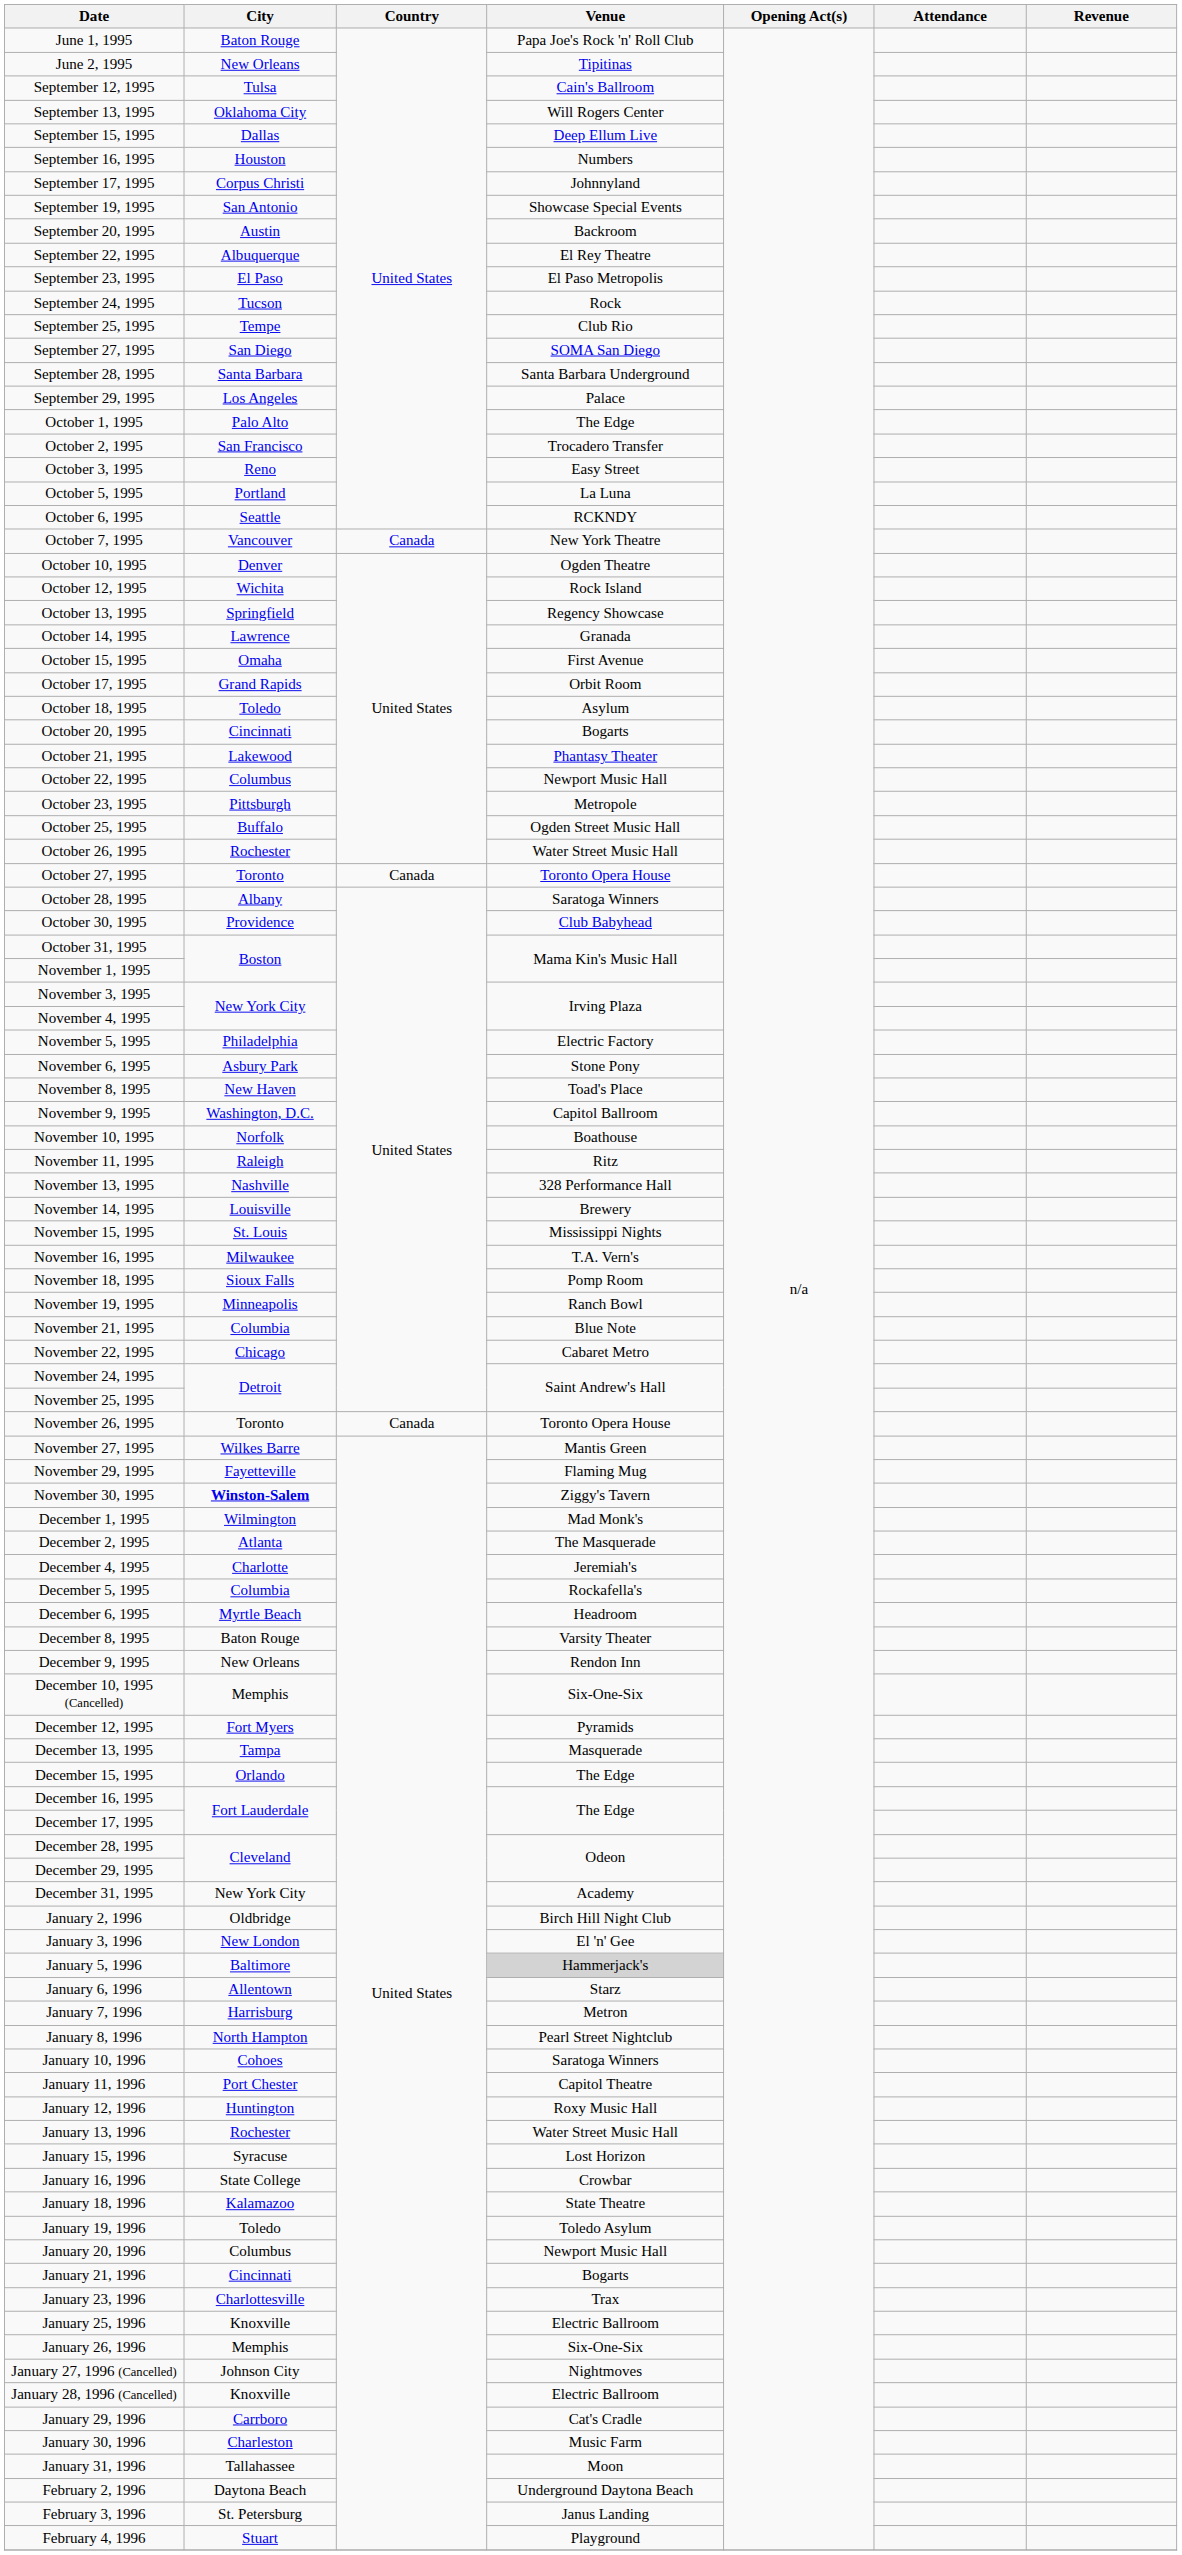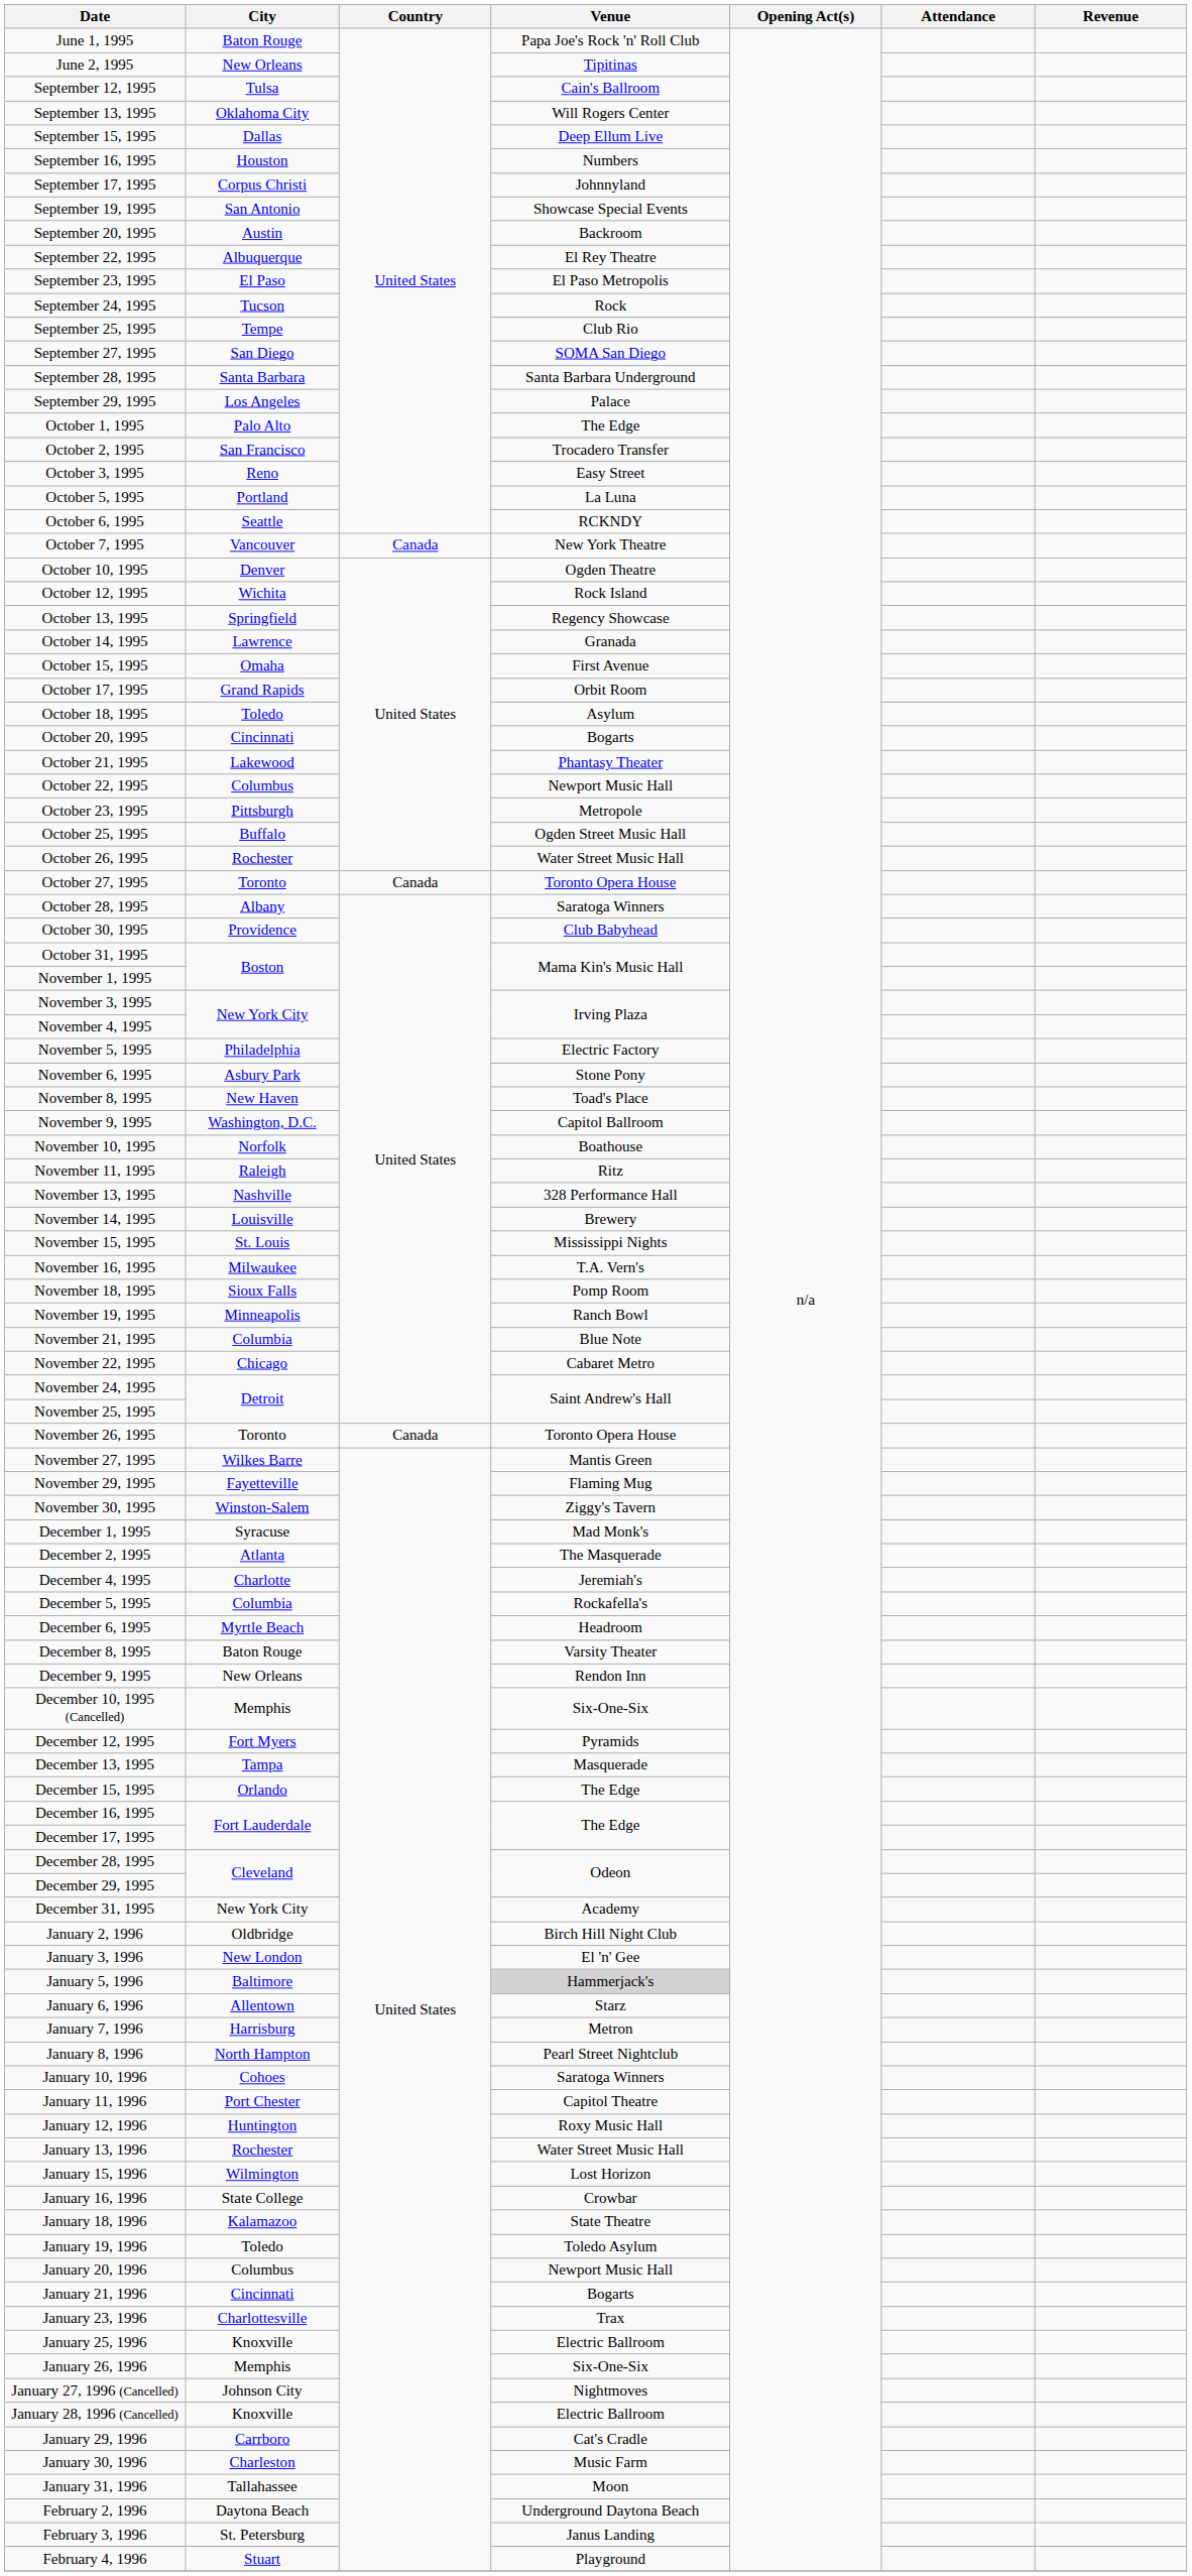November 30, 1995 | City: bold -> normal
December 1, 1995 | City: Wilmington -> Syracuse
January 15, 1996 | City: Syracuse -> Wilmington
